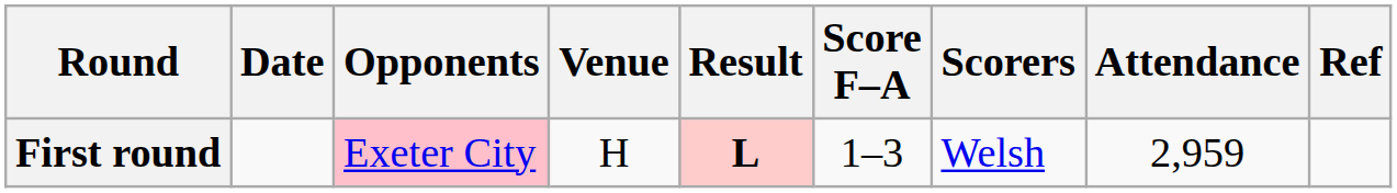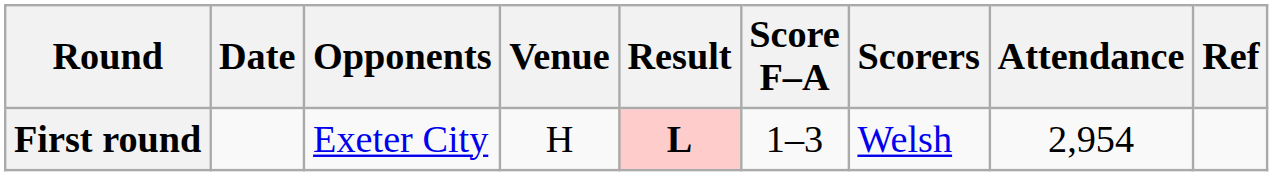First round | Opponents: pink background -> no background
First round | Attendance: 2,959 -> 2,954
